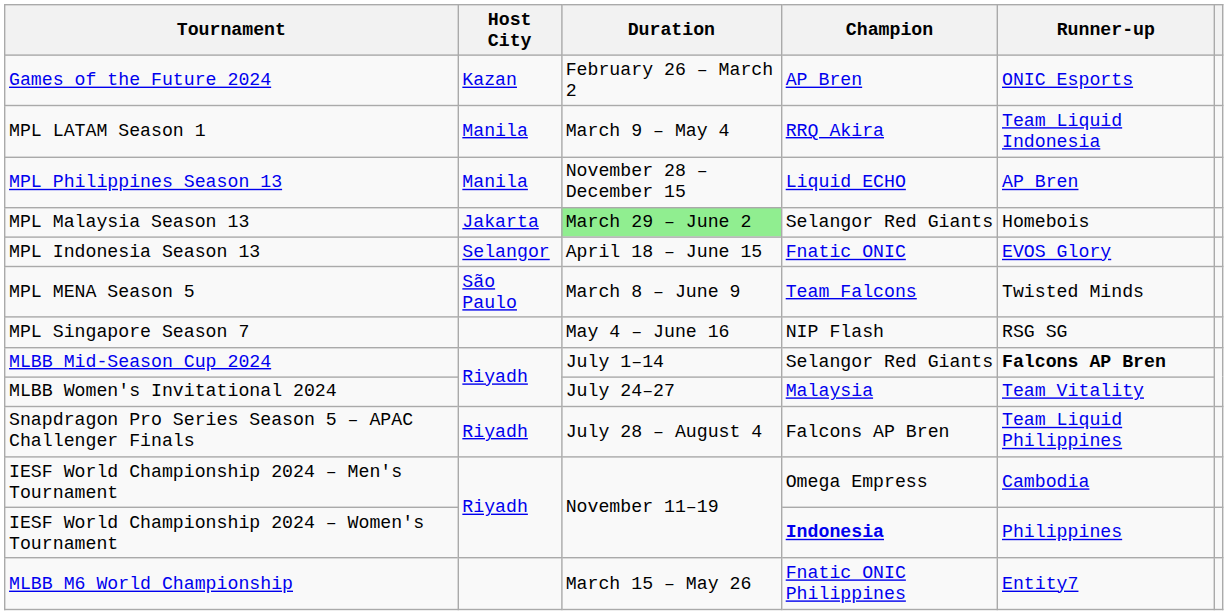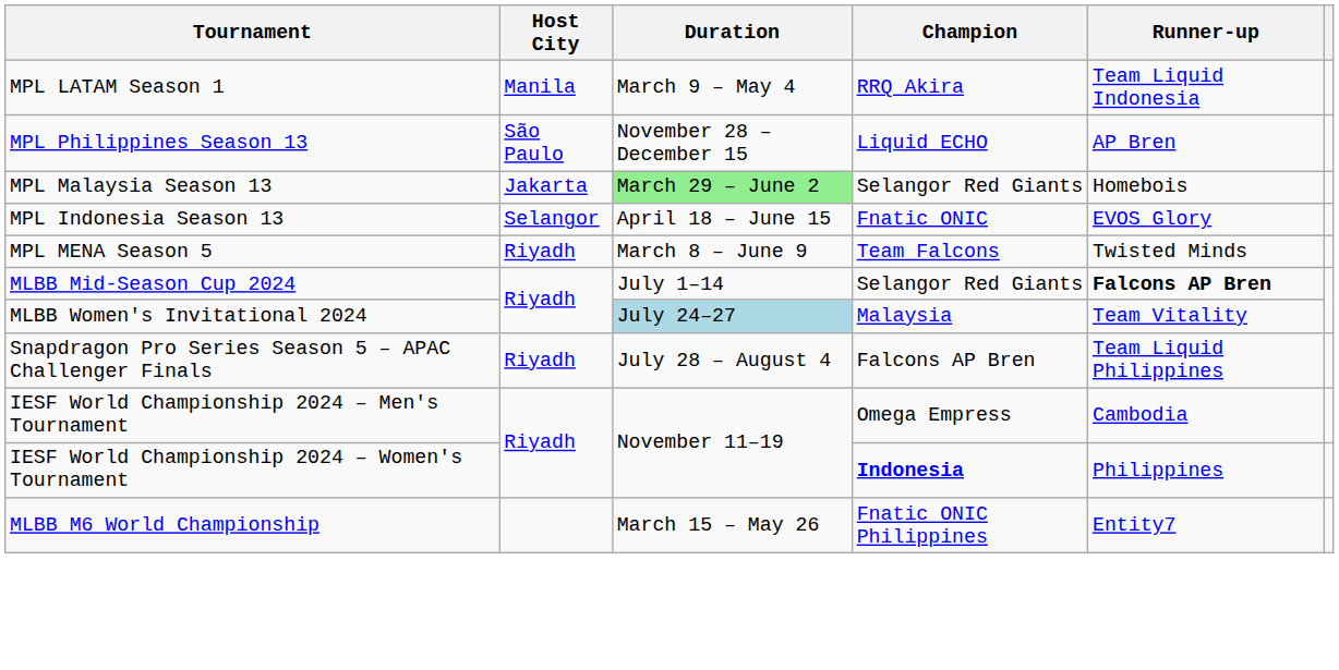- row: Games of the Future 2024 | Kazan | February 26 – March 2 | AP Bren | ONIC Esports
MPL Philippines Season 13 | Host City: Manila -> São Paulo
MPL MENA Season 5 | Host City: São Paulo -> Riyadh
- row: MPL Singapore Season 7 | May 4 – June 16 | NIP Flash | RSG SG
MLBB Women's Invitational 2024 | Duration: no background -> lightblue background
